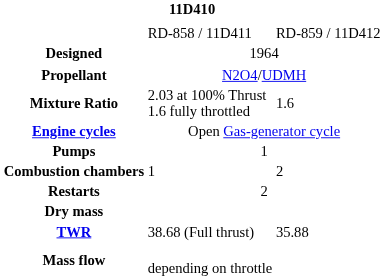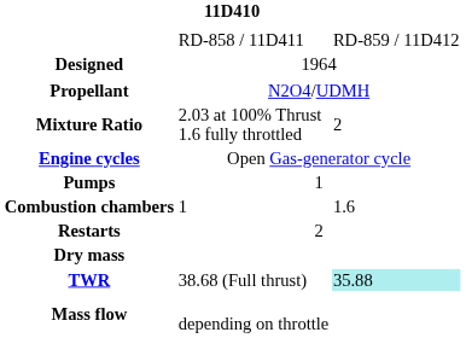Mixture Ratio | column 3: 1.6 -> 2
Combustion chambers | column 3: 2 -> 1.6
TWR | column 3: no background -> paleturquoise background
